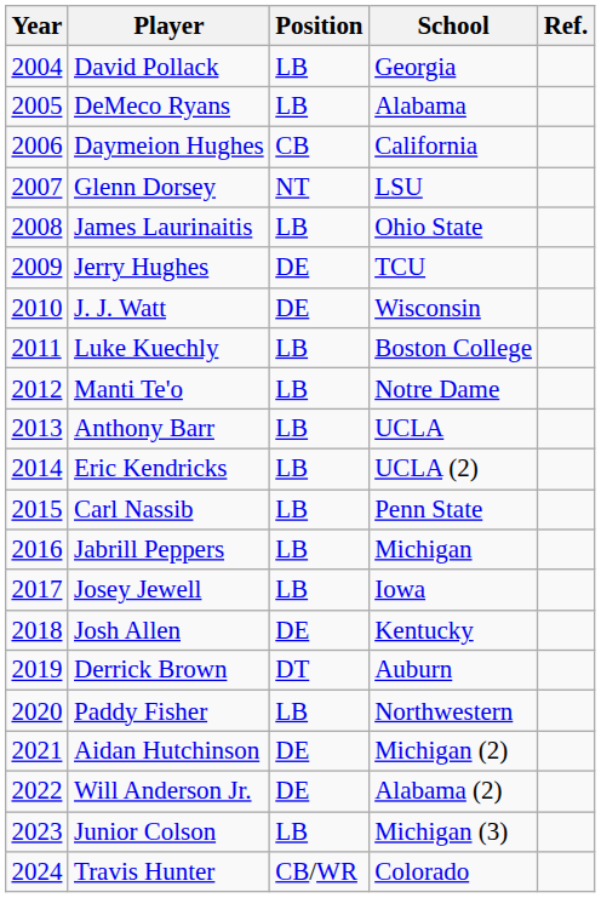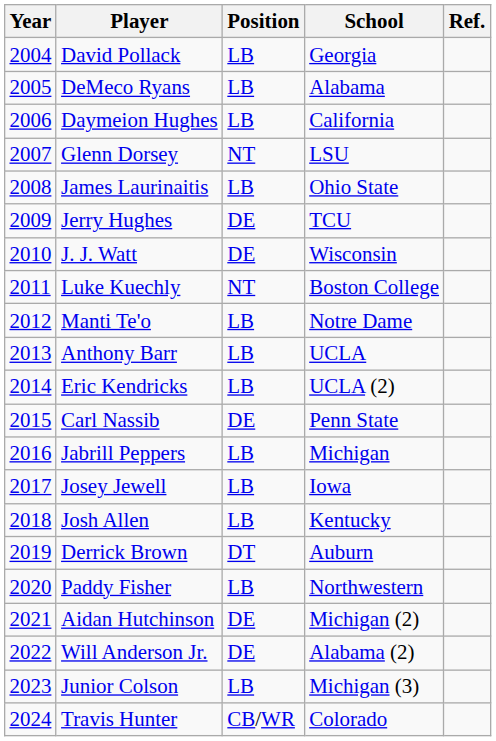Daymeion Hughes | Position: CB -> LB
Luke Kuechly | Position: LB -> NT
Carl Nassib | Position: LB -> DE
Josh Allen | Position: DE -> LB
